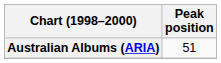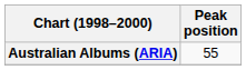Australian Albums (ARIA) | Peak position: 51 -> 55
